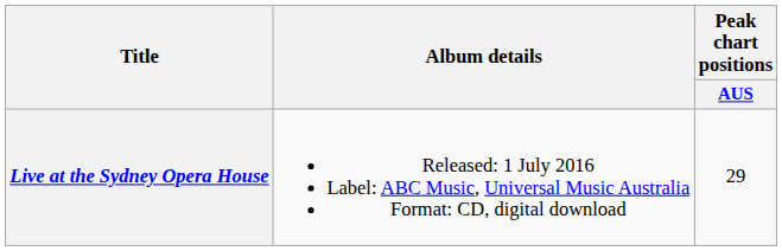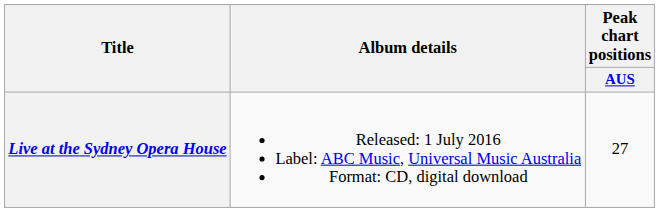Live at the Sydney Opera House | Peak chart positions / AUS: 29 -> 27
